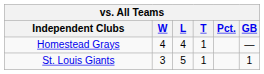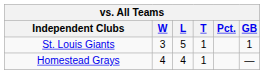rows swapped: Homestead Grays <-> St. Louis Giants
